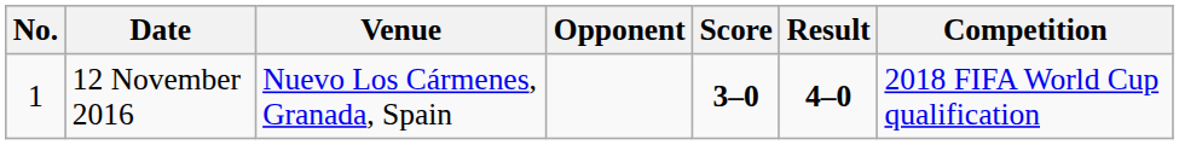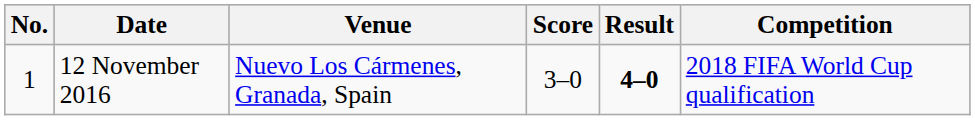- column: Opponent
12 November 2016 | Score: bold -> normal
